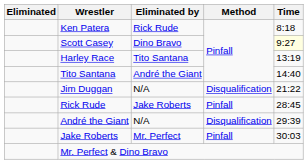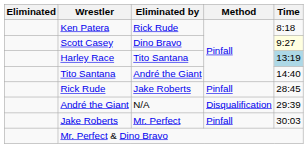Harley Race | Time: no background -> lightblue background
- row: Jim Duggan | N/A | Disqualification | 21:22
